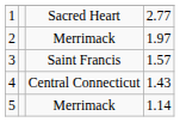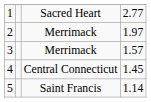3 | column 3: Saint Francis -> Merrimack
4 | column 4: 1.43 -> 1.45
5 | column 3: Merrimack -> Saint Francis
